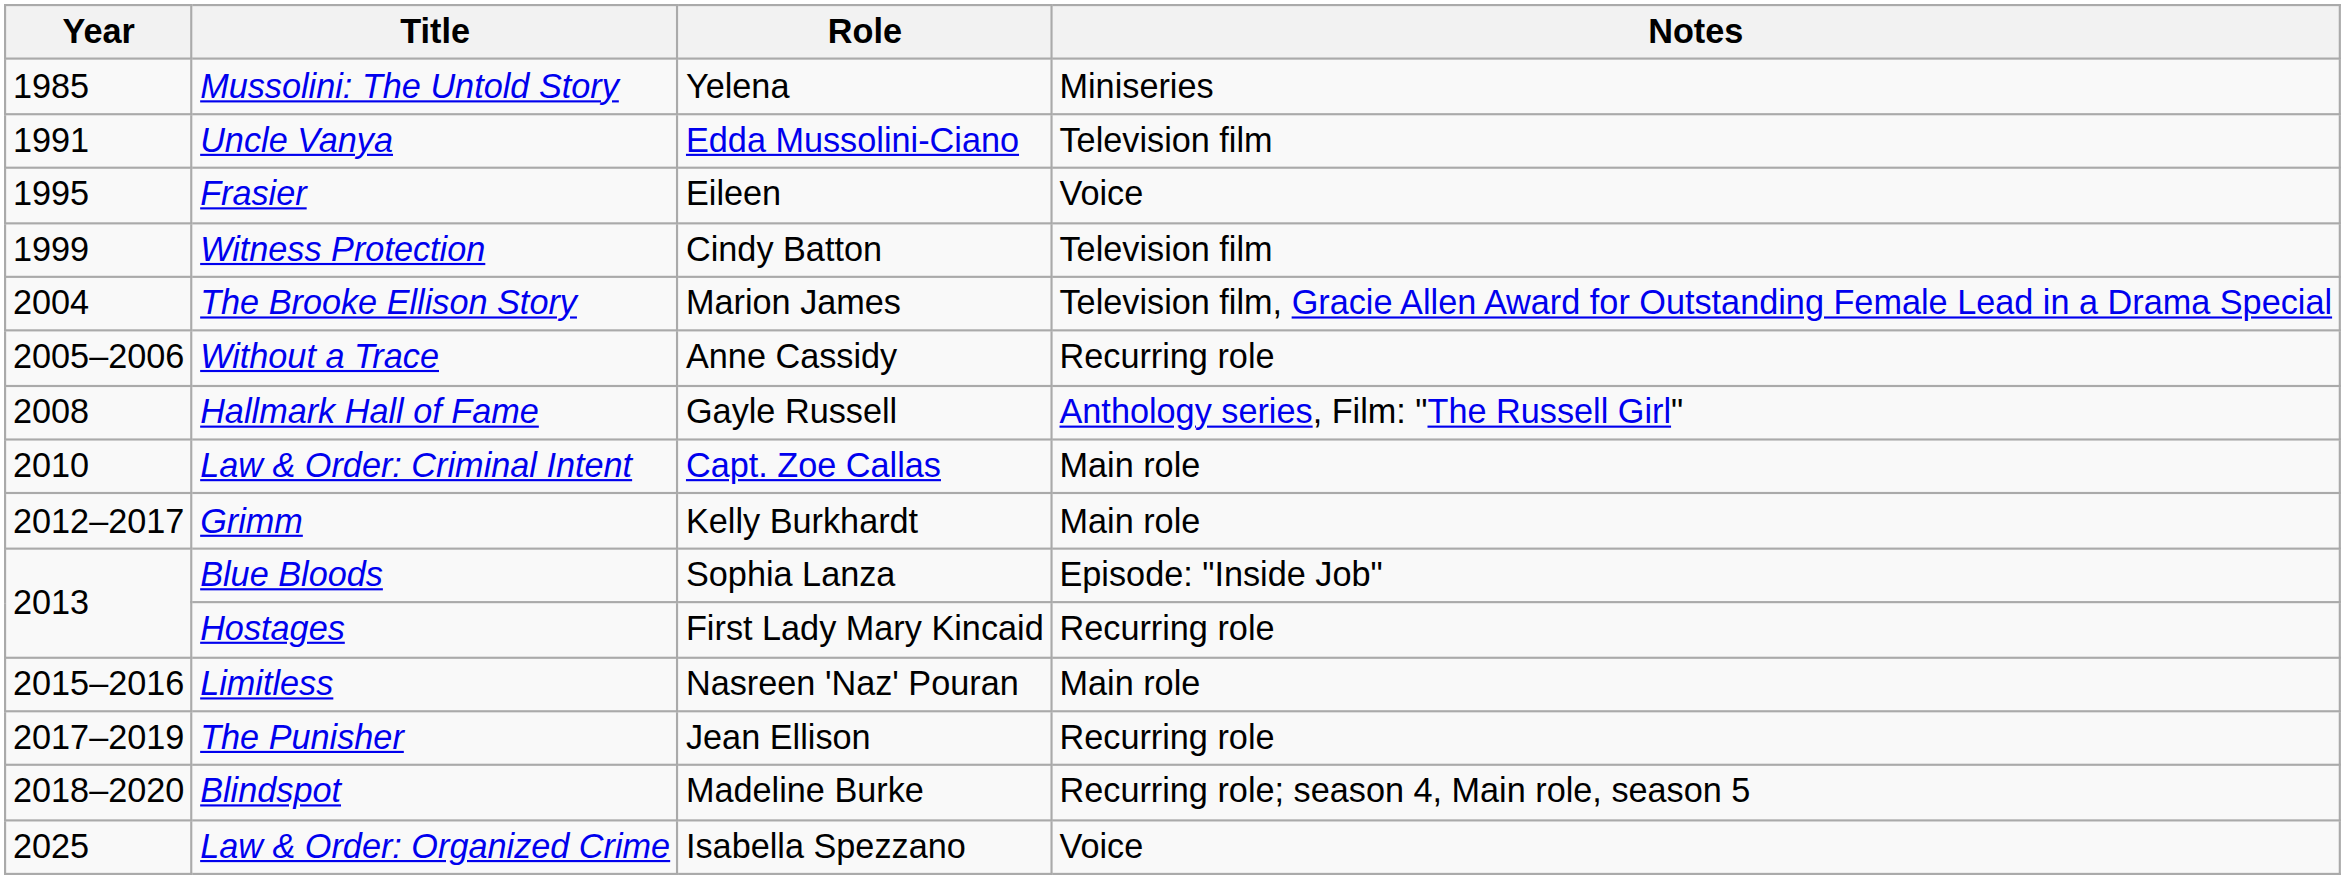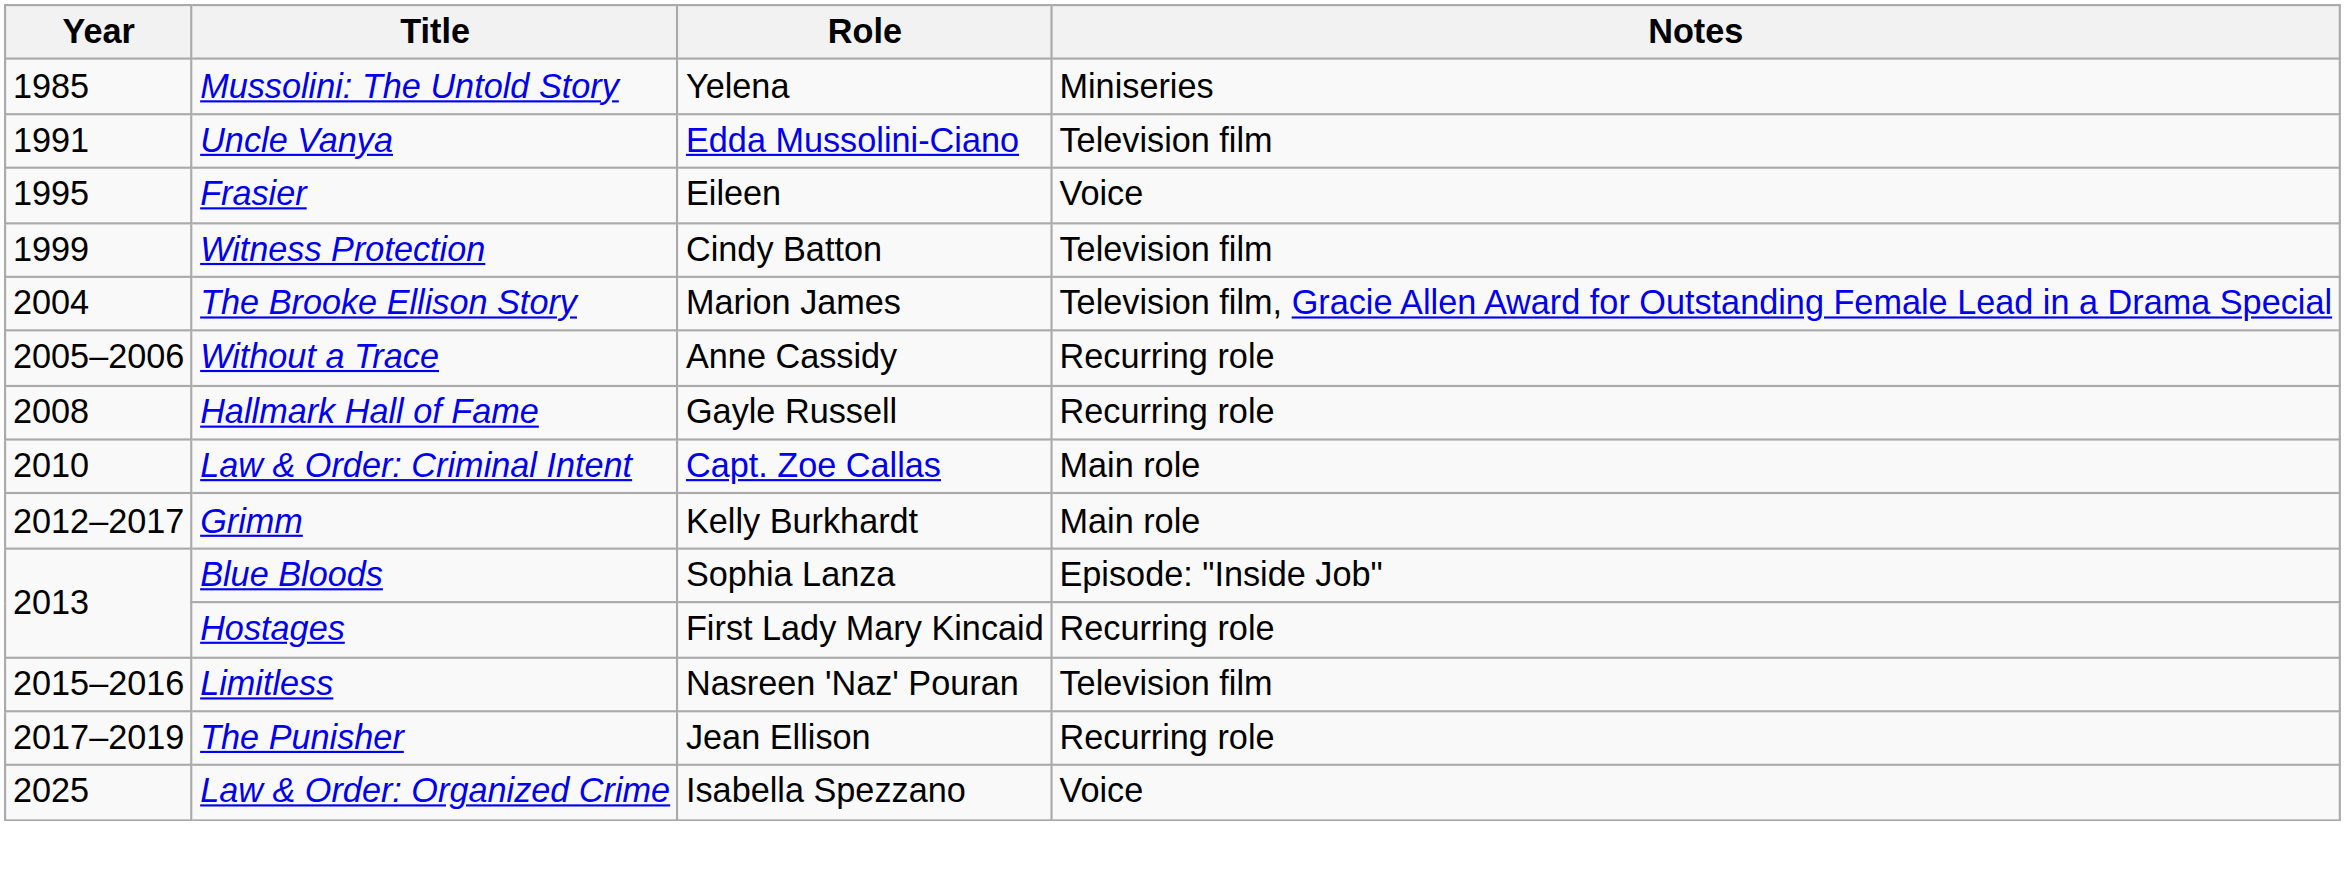Hallmark Hall of Fame | Notes: Anthology series, Film: "The Russell Girl" -> Recurring role
Limitless | Notes: Main role -> Television film
- row: 2018–2020 | Blindspot | Madeline Burke | Recurring role; season 4, Main role, season 5
